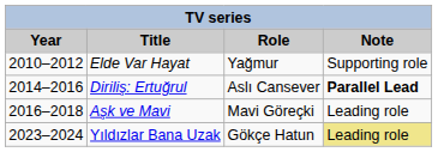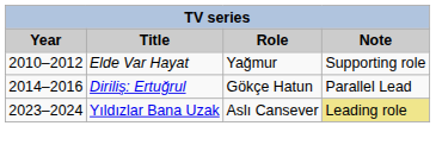Diriliş: Ertuğrul | Role: Aslı Cansever -> Gökçe Hatun
Diriliş: Ertuğrul | Note: bold -> normal
- row: 2016–2018 | Aşk ve Mavi | Mavi Göreçki | Leading role
Yıldızlar Bana Uzak | Role: Gökçe Hatun -> Aslı Cansever
